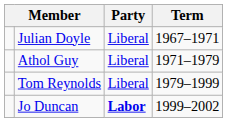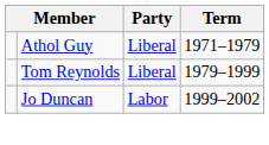- row: Julian Doyle | Liberal | 1967–1971
Jo Duncan | Party: bold -> normal
